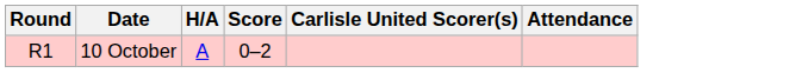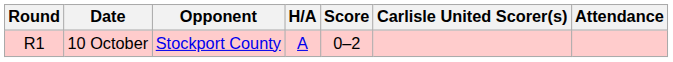+ column: Opponent | Stockport County
